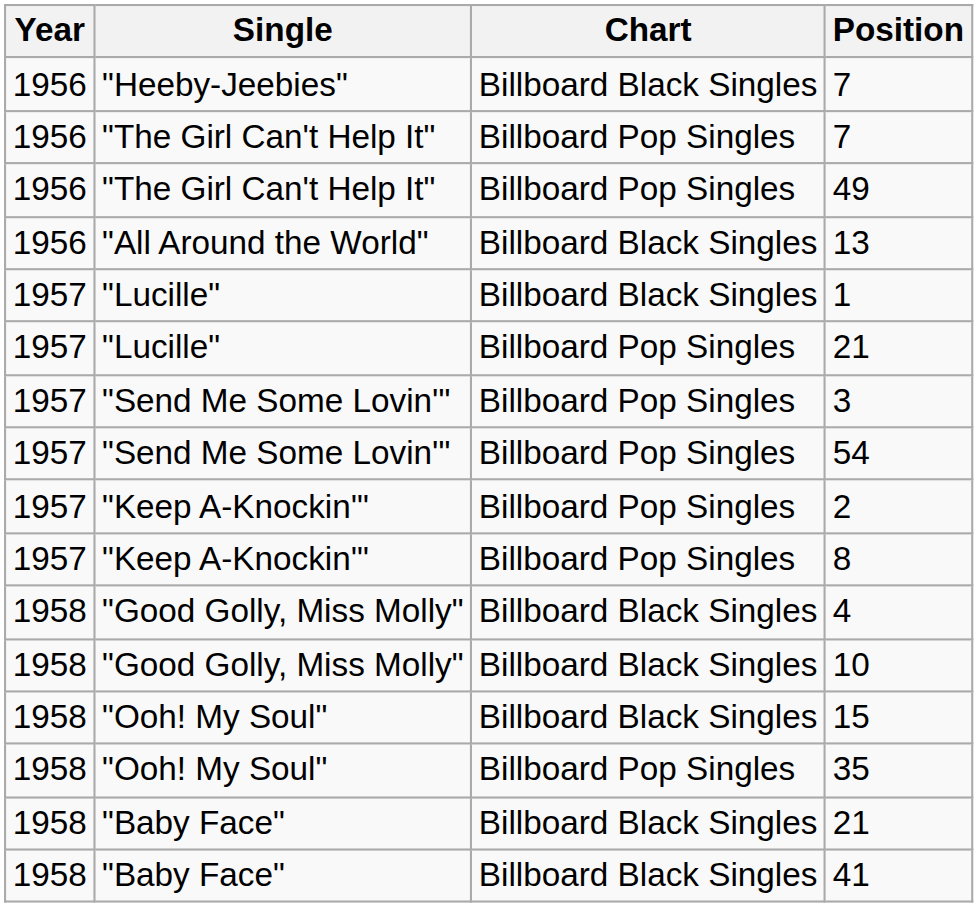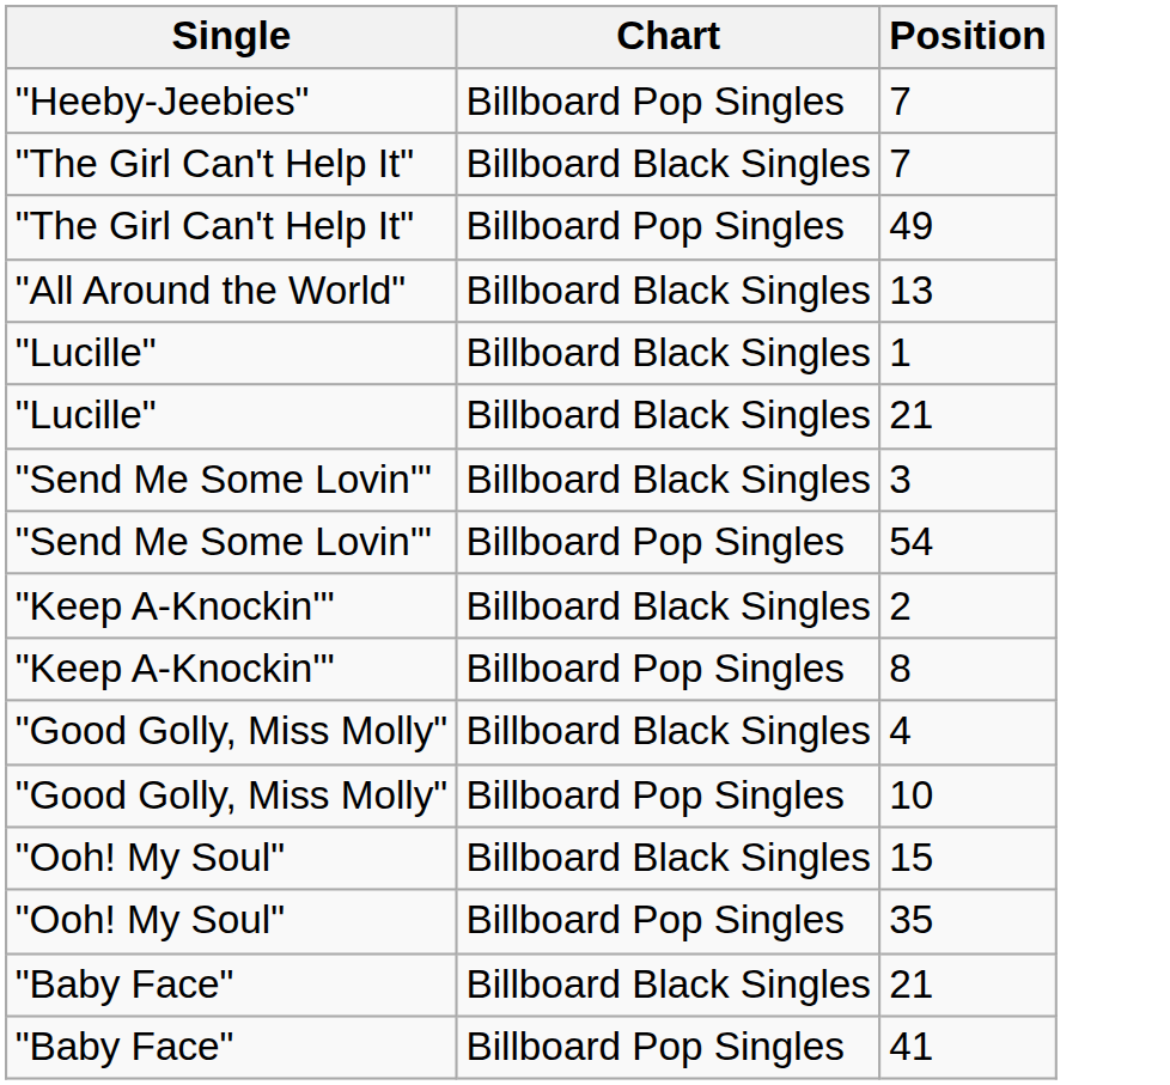- column: Year | 1956 | 1956 | 1956 | 1956 | 1957 | 1957 | 1957 | 1957 | 1957 | 1957 | 1958 | 1958 | 1958 | 1958 | 1958 | 1958
"Heeby-Jeebies" / 7 | Chart: Billboard Black Singles -> Billboard Pop Singles
"The Girl Can't Help It" / 7 | Chart: Billboard Pop Singles -> Billboard Black Singles
"Lucille" / 21 | Chart: Billboard Pop Singles -> Billboard Black Singles
3 | Chart: Billboard Pop Singles -> Billboard Black Singles
2 | Chart: Billboard Pop Singles -> Billboard Black Singles
10 | Chart: Billboard Black Singles -> Billboard Pop Singles
41 | Chart: Billboard Black Singles -> Billboard Pop Singles
